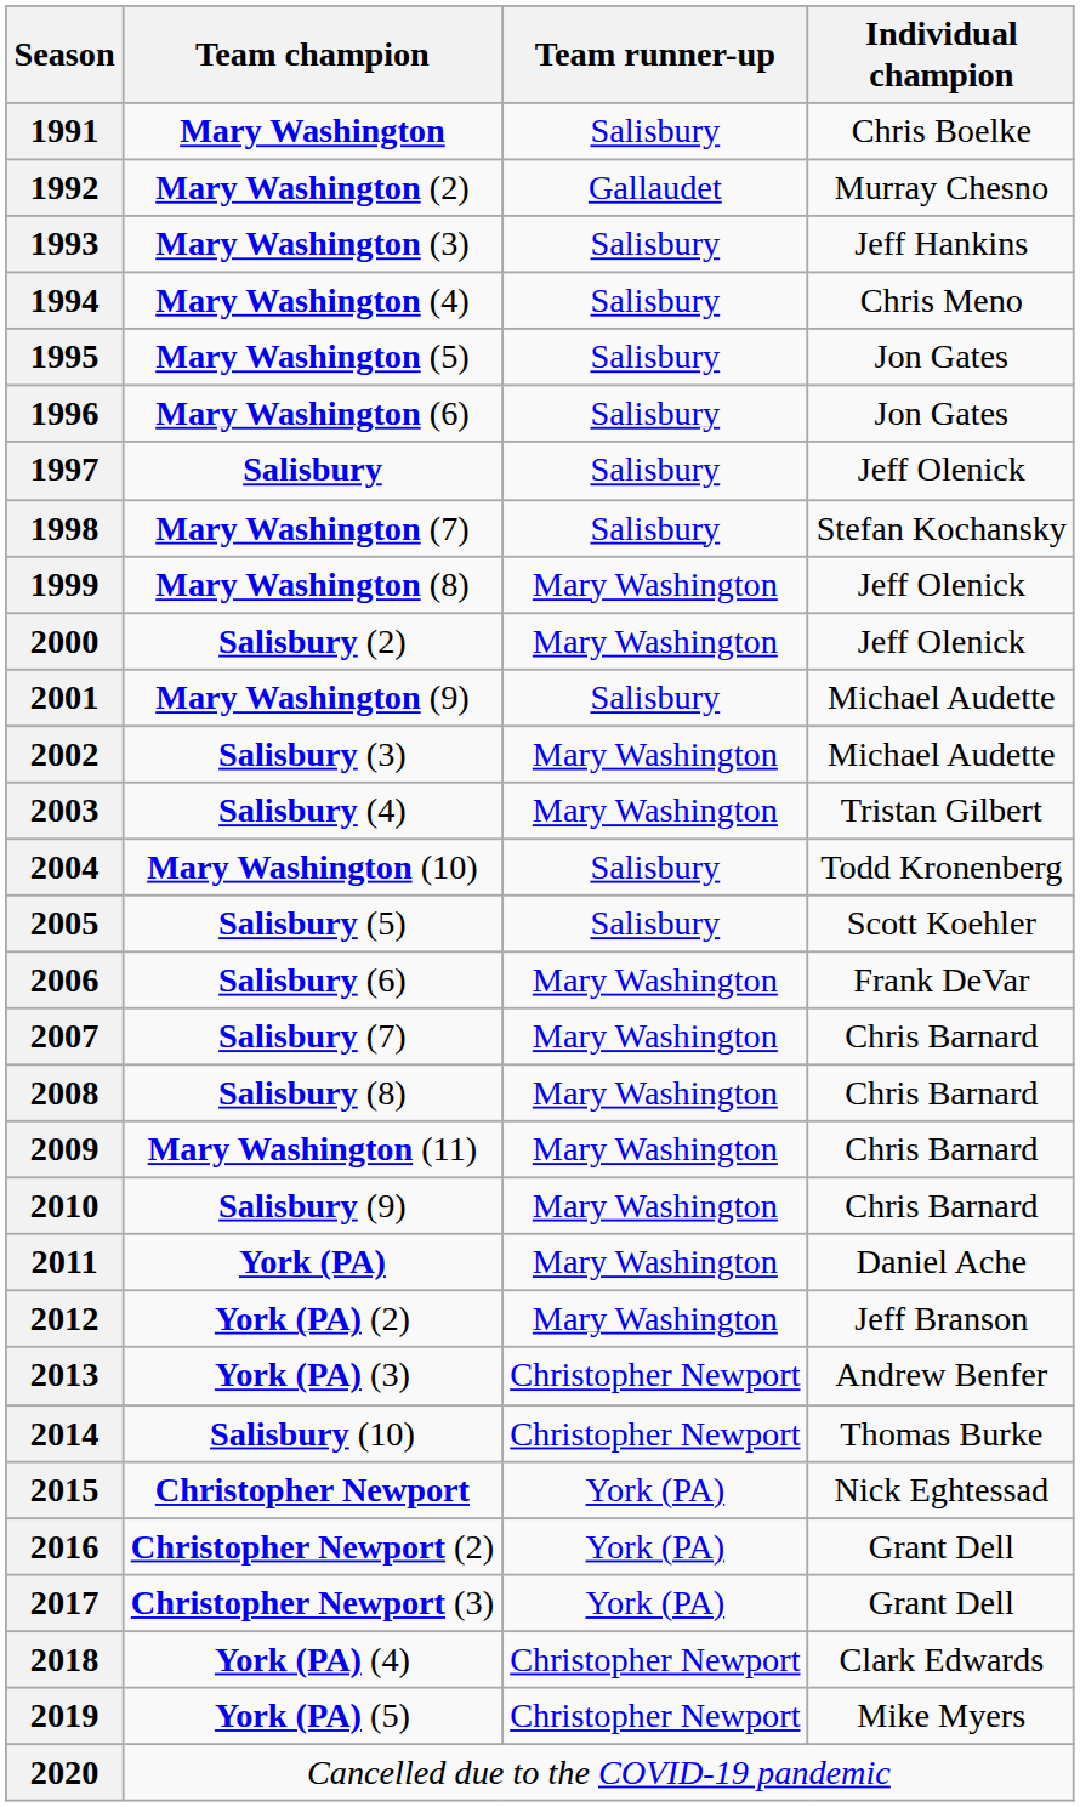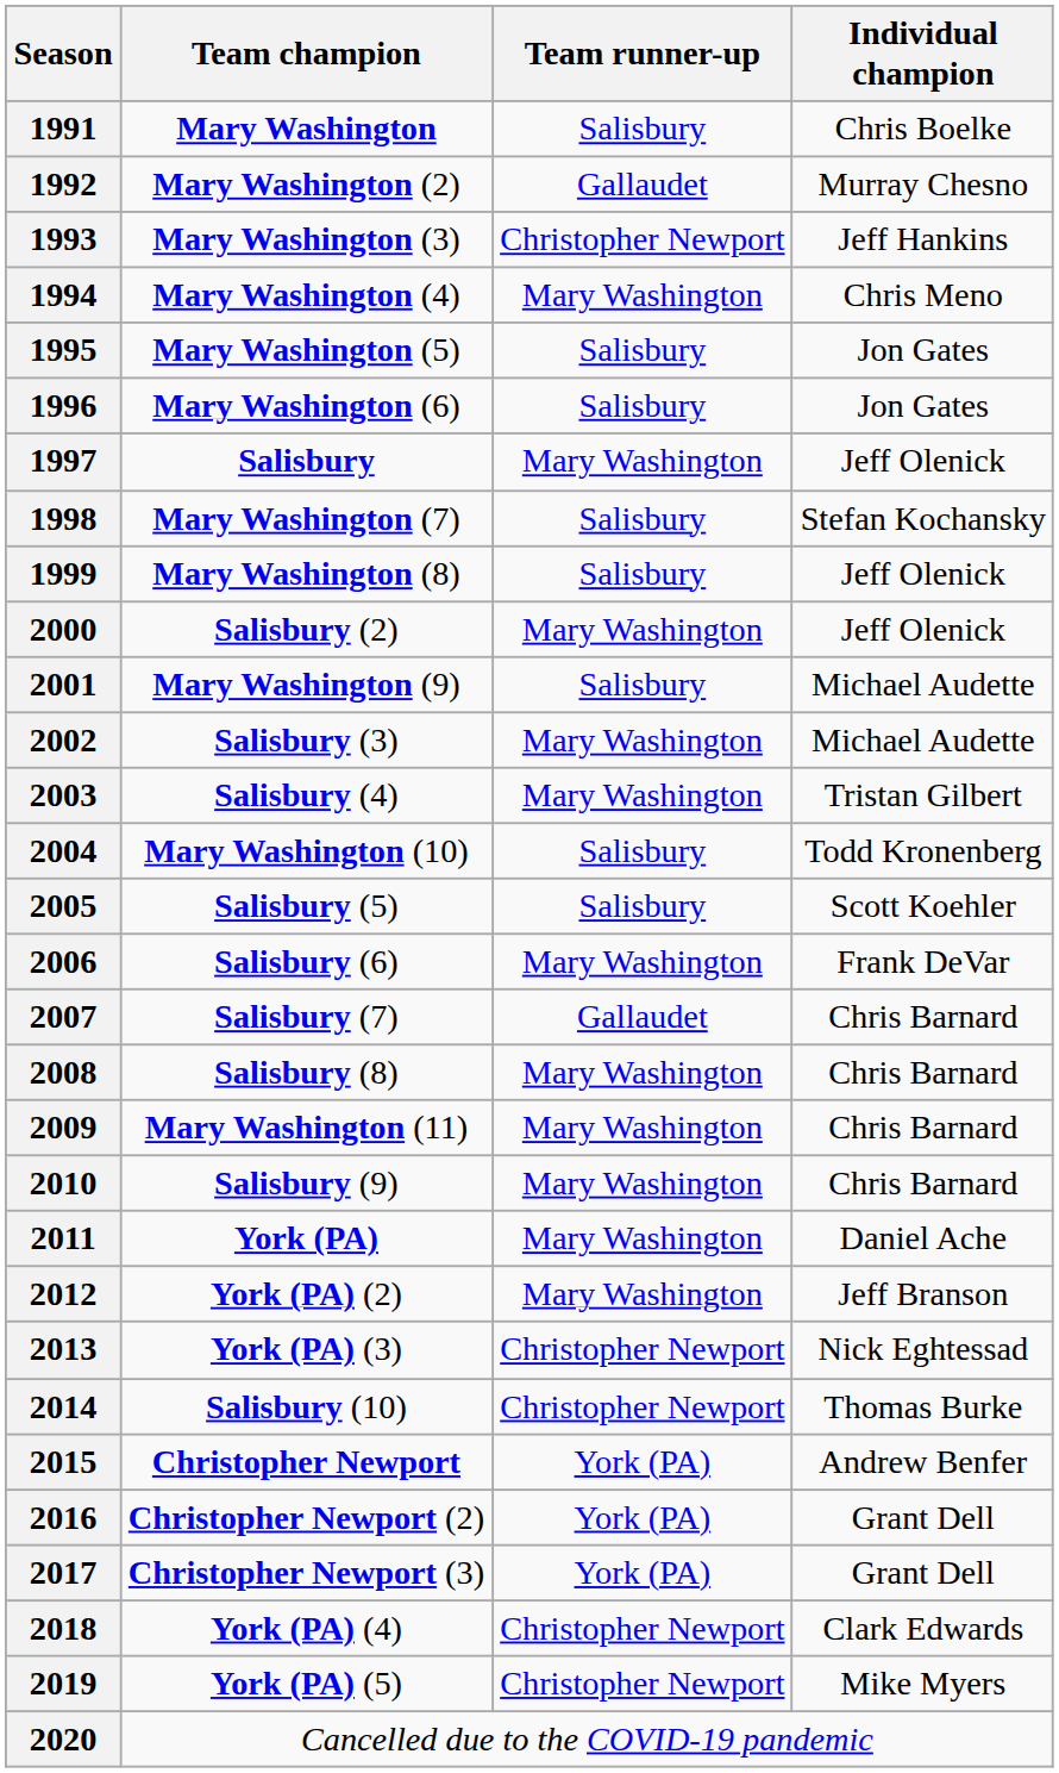1993 | Team runner-up: Salisbury -> Christopher Newport
1994 | Team runner-up: Salisbury -> Mary Washington
1997 | Team runner-up: Salisbury -> Mary Washington
1999 | Team runner-up: Mary Washington -> Salisbury
2007 | Team runner-up: Mary Washington -> Gallaudet
2013 | Individual champion: Andrew Benfer -> Nick Eghtessad
2015 | Individual champion: Nick Eghtessad -> Andrew Benfer
